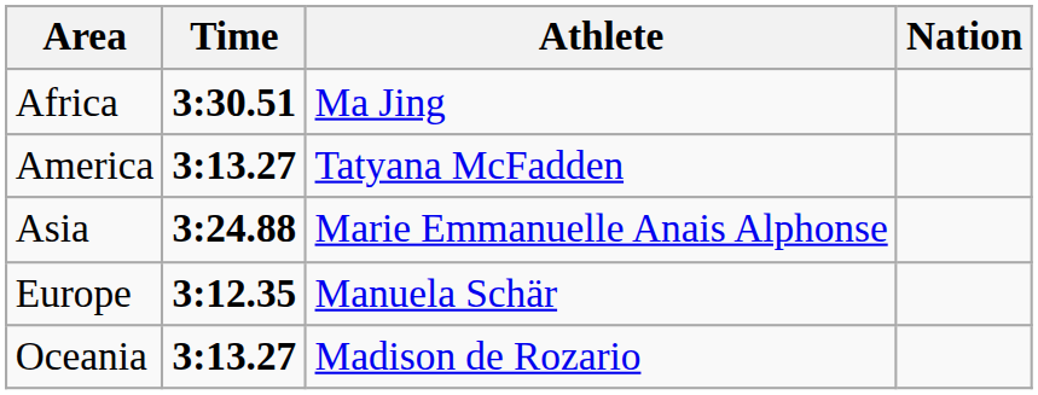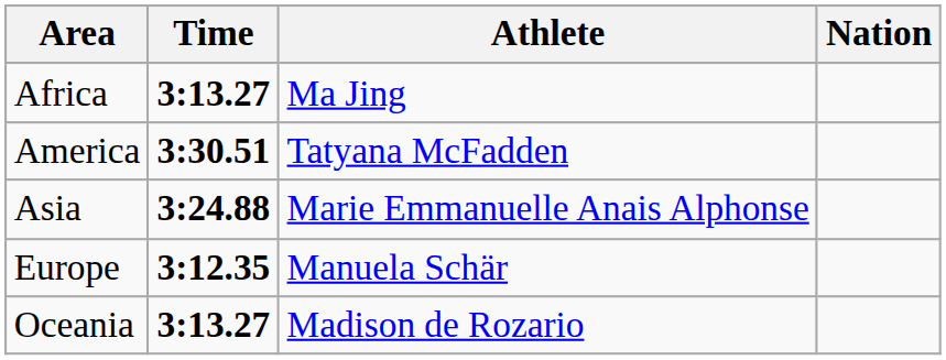Africa | Time: 3:30.51 -> 3:13.27
America | Time: 3:13.27 -> 3:30.51
